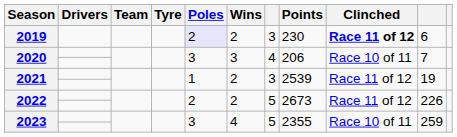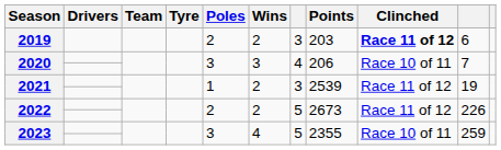2019 | Poles: lavender background -> no background
2019 | Points: 230 -> 203
